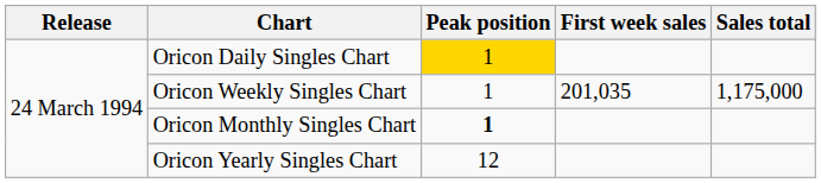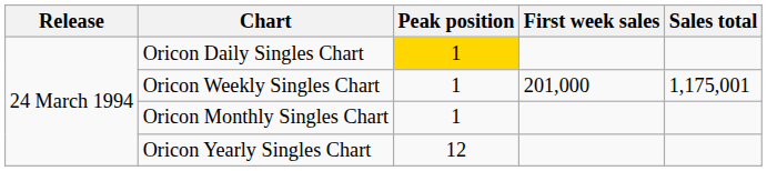Oricon Weekly Singles Chart | First week sales: 201,035 -> 201,000
Oricon Weekly Singles Chart | Sales total: 1,175,000 -> 1,175,001
Oricon Monthly Singles Chart | Peak position: bold -> normal
